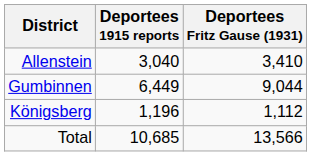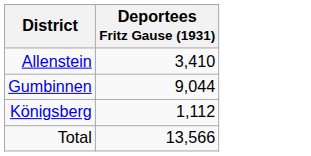- column: Deportees 1915 reports | 3,040 | 6,449 | 1,196 | 10,685
